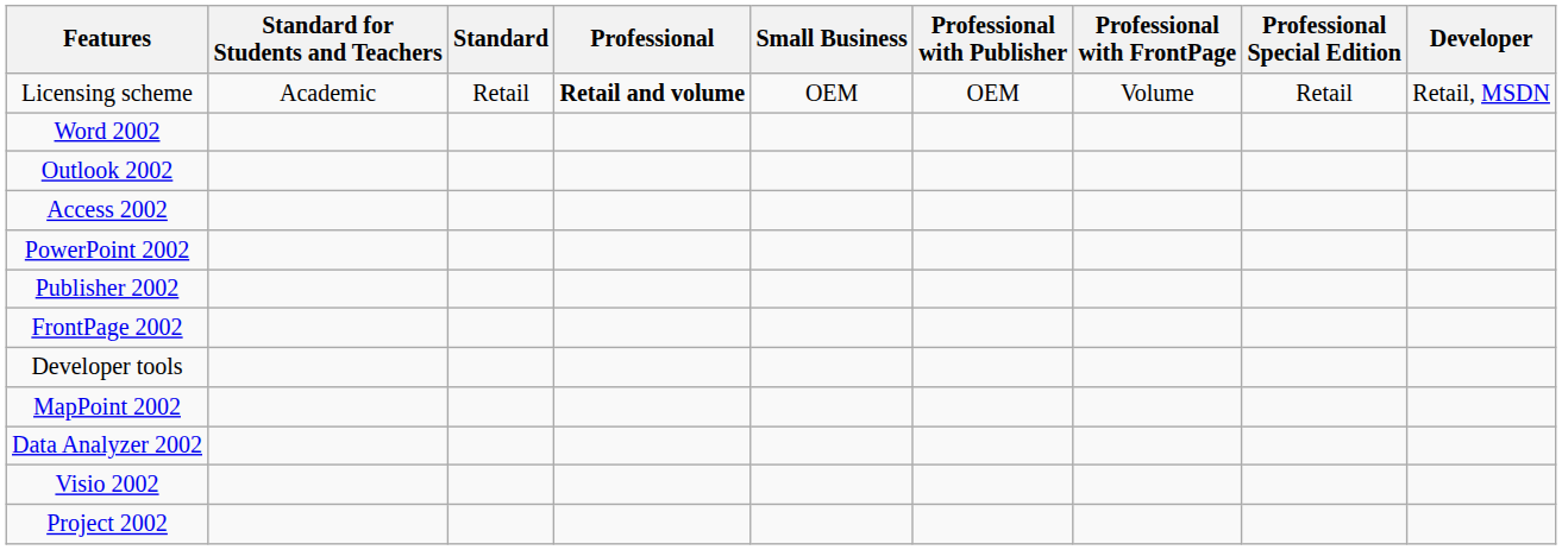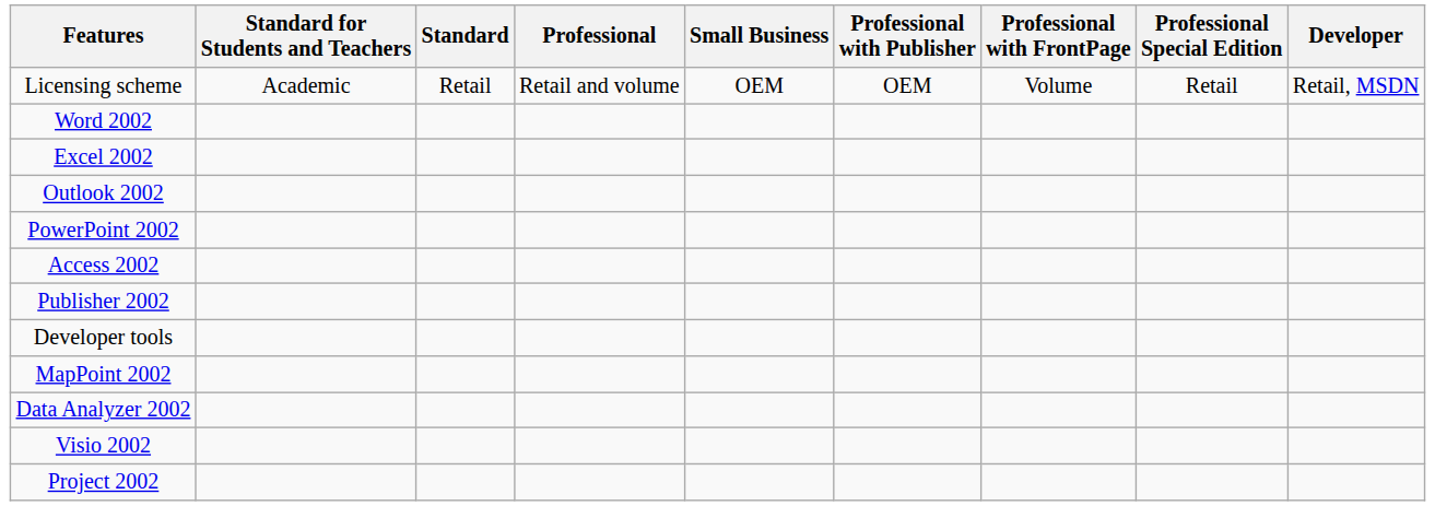Licensing scheme | Professional: bold -> normal
+ row: Excel 2002
rows swapped: PowerPoint 2002 <-> Access 2002
- row: FrontPage 2002
